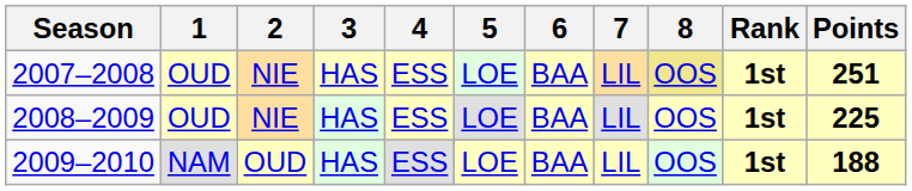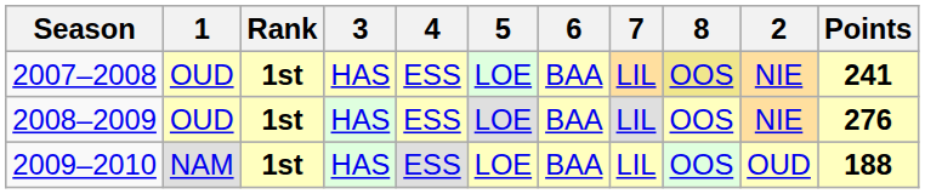columns swapped: 2 <-> Rank
2007–2008 | Points: 251 -> 241
2008–2009 | Points: 225 -> 276
